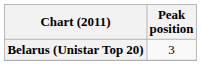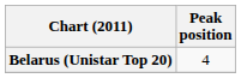Belarus (Unistar Top 20) | Peak position: 3 -> 4
